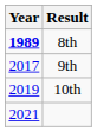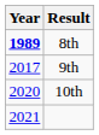10th | Year: 2019 -> 2020
